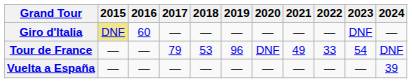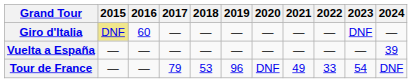rows swapped: Tour de France <-> Vuelta a España
